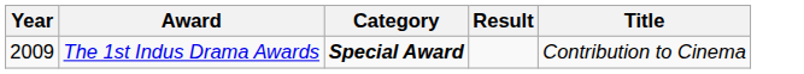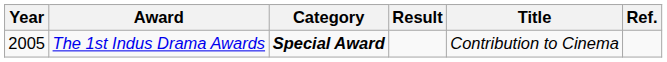+ column: Ref.
The 1st Indus Drama Awards | Year: 2009 -> 2005
